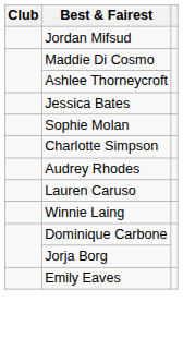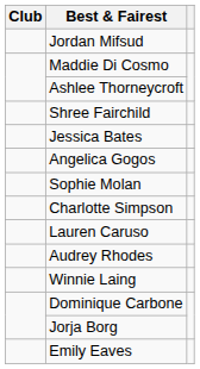+ row: Shree Fairchild
+ row: Angelica Gogos
rows swapped: Audrey Rhodes <-> Lauren Caruso
